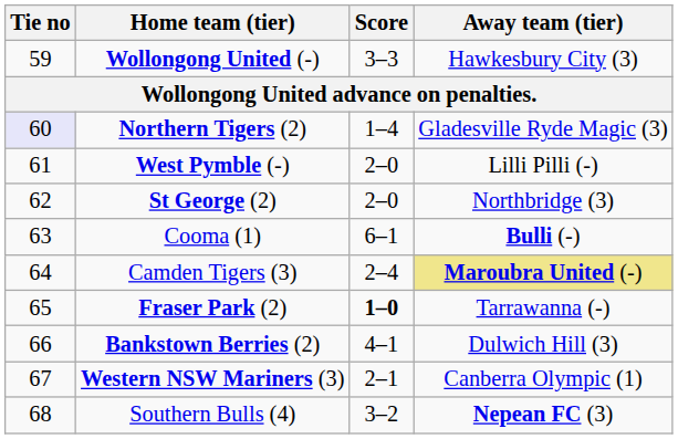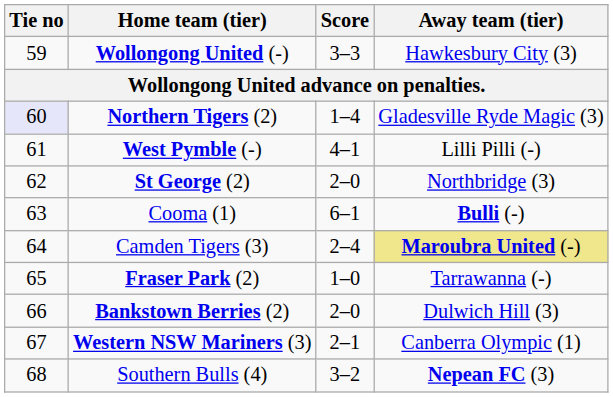West Pymble (-) | Score: 2–0 -> 4–1
Fraser Park (2) | Score: bold -> normal
Bankstown Berries (2) | Score: 4–1 -> 2–0
